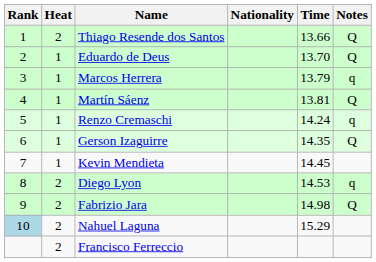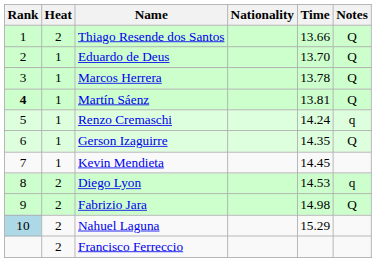Marcos Herrera | Time: 13.79 -> 13.78
Marcos Herrera | Notes: q -> Q
Martín Sáenz | Rank: normal -> bold
